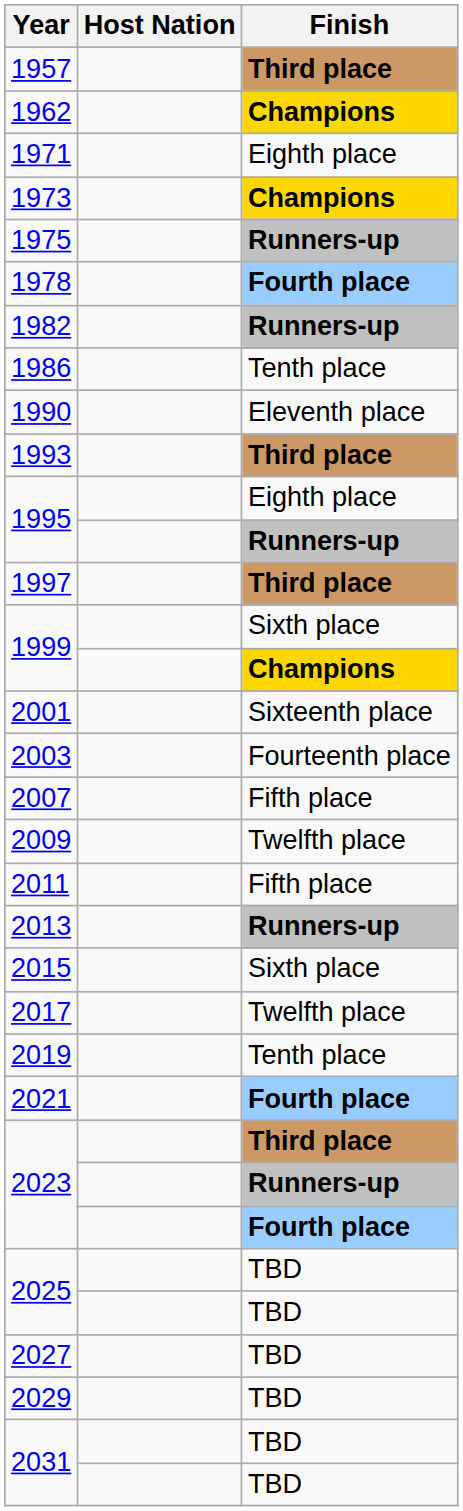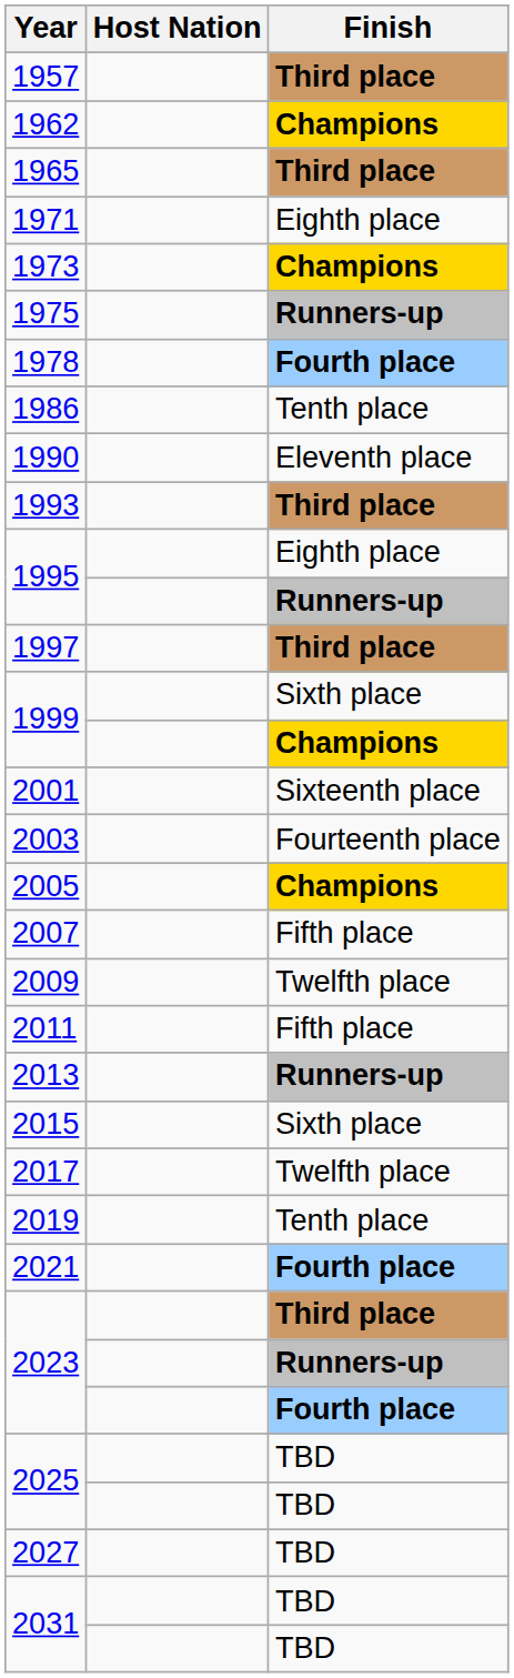+ row: 1965 | Third place
- row: 1982 | Runners-up
+ row: 2005 | Champions
- row: 2029 | TBD
